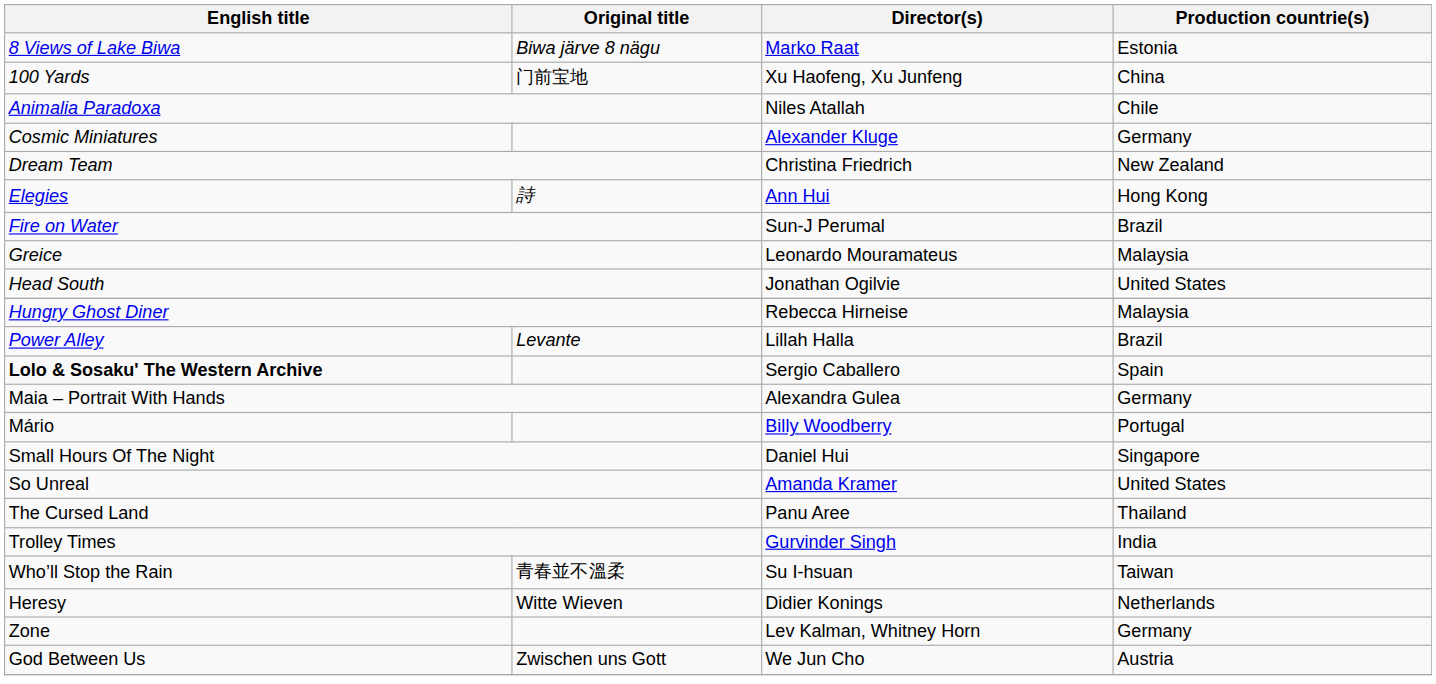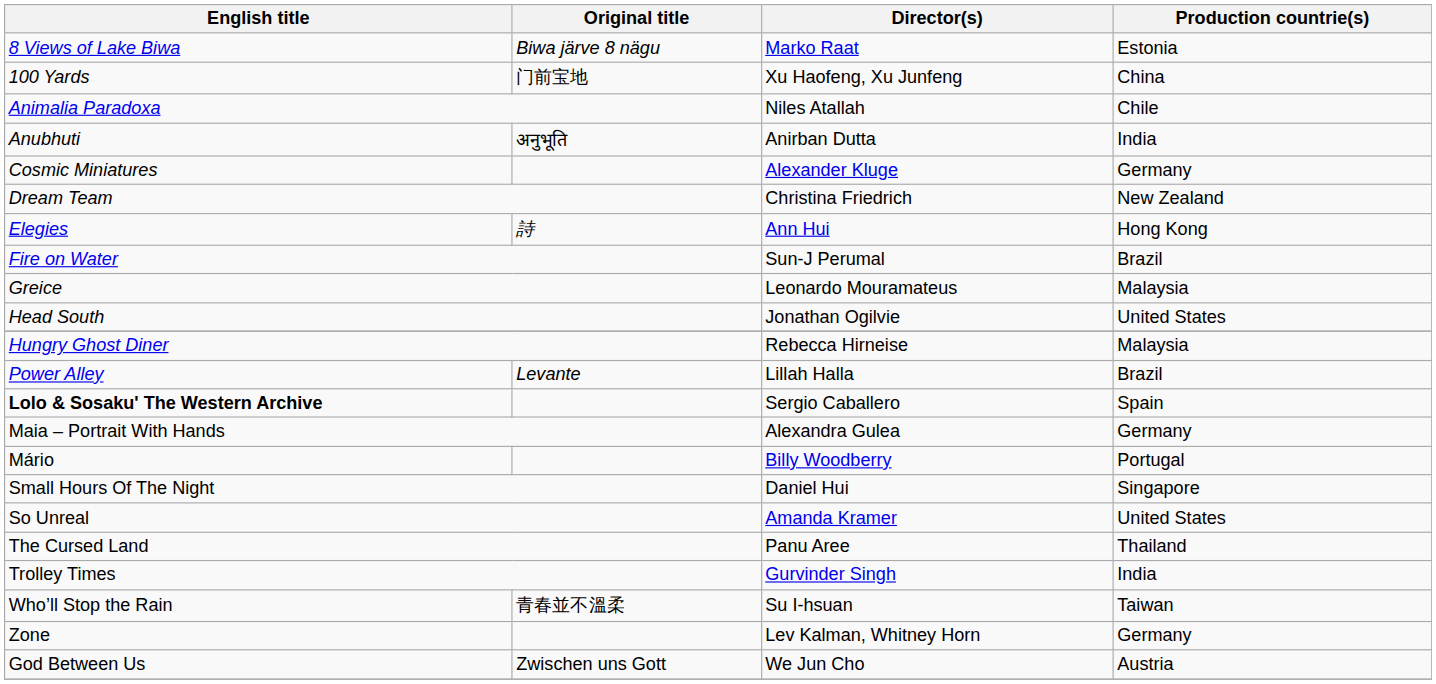+ row: Anubhuti | अनुभूति | Anirban Dutta | India
- row: Heresy | Witte Wieven | Didier Konings | Netherlands
